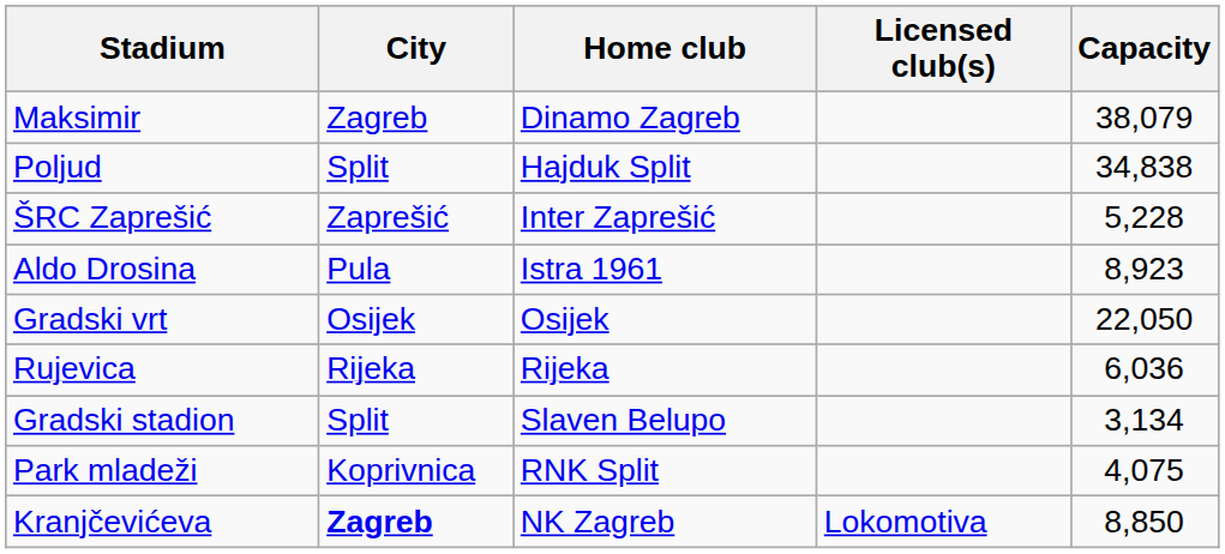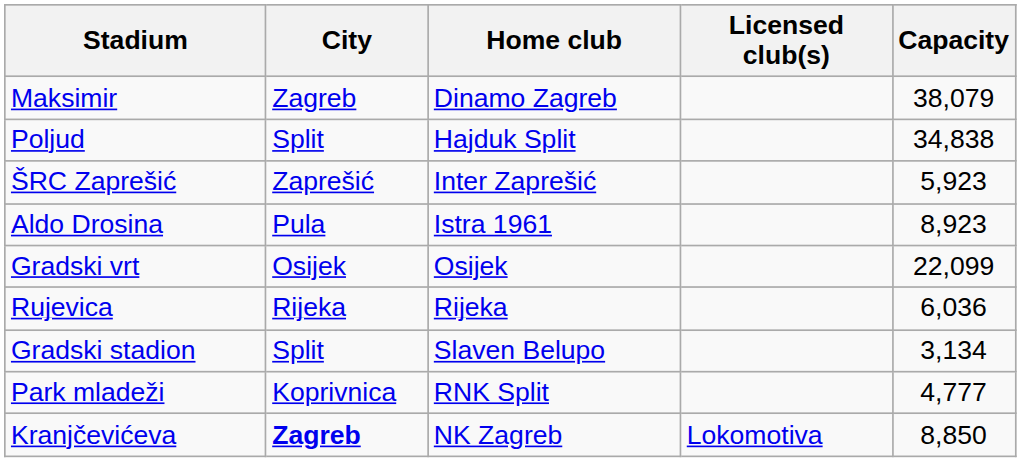ŠRC Zaprešić | Capacity: 5,228 -> 5,923
Gradski vrt | Capacity: 22,050 -> 22,099
Park mladeži | Capacity: 4,075 -> 4,777
